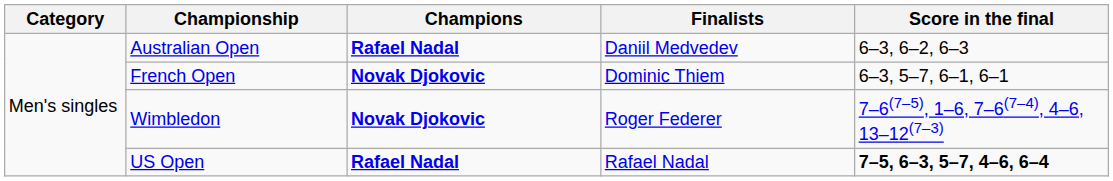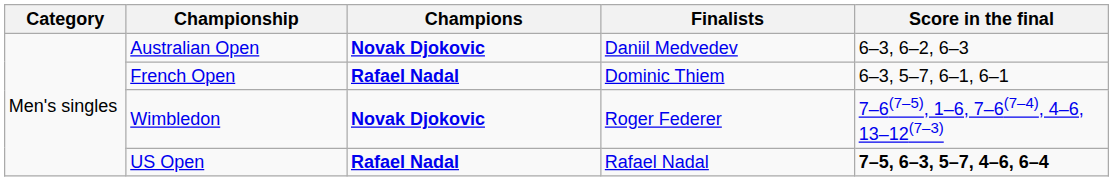Australian Open | Champions: Rafael Nadal -> Novak Djokovic
French Open | Champions: Novak Djokovic -> Rafael Nadal
